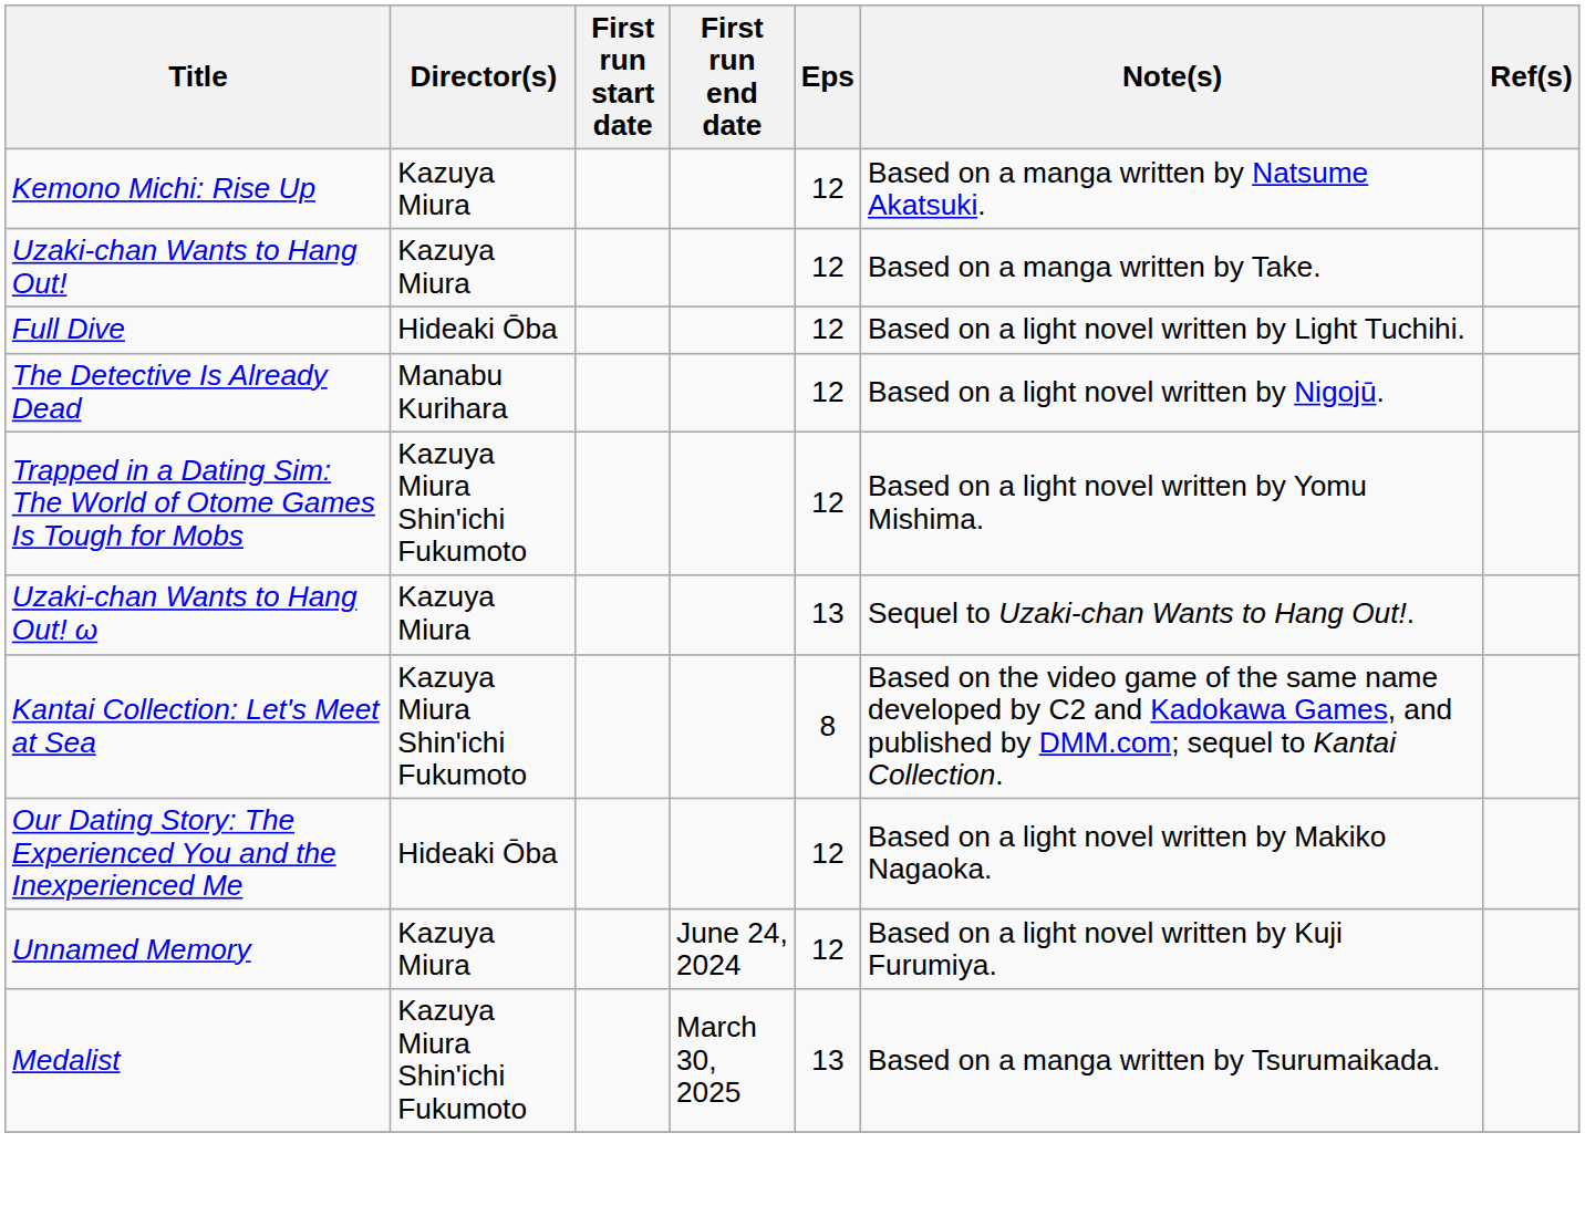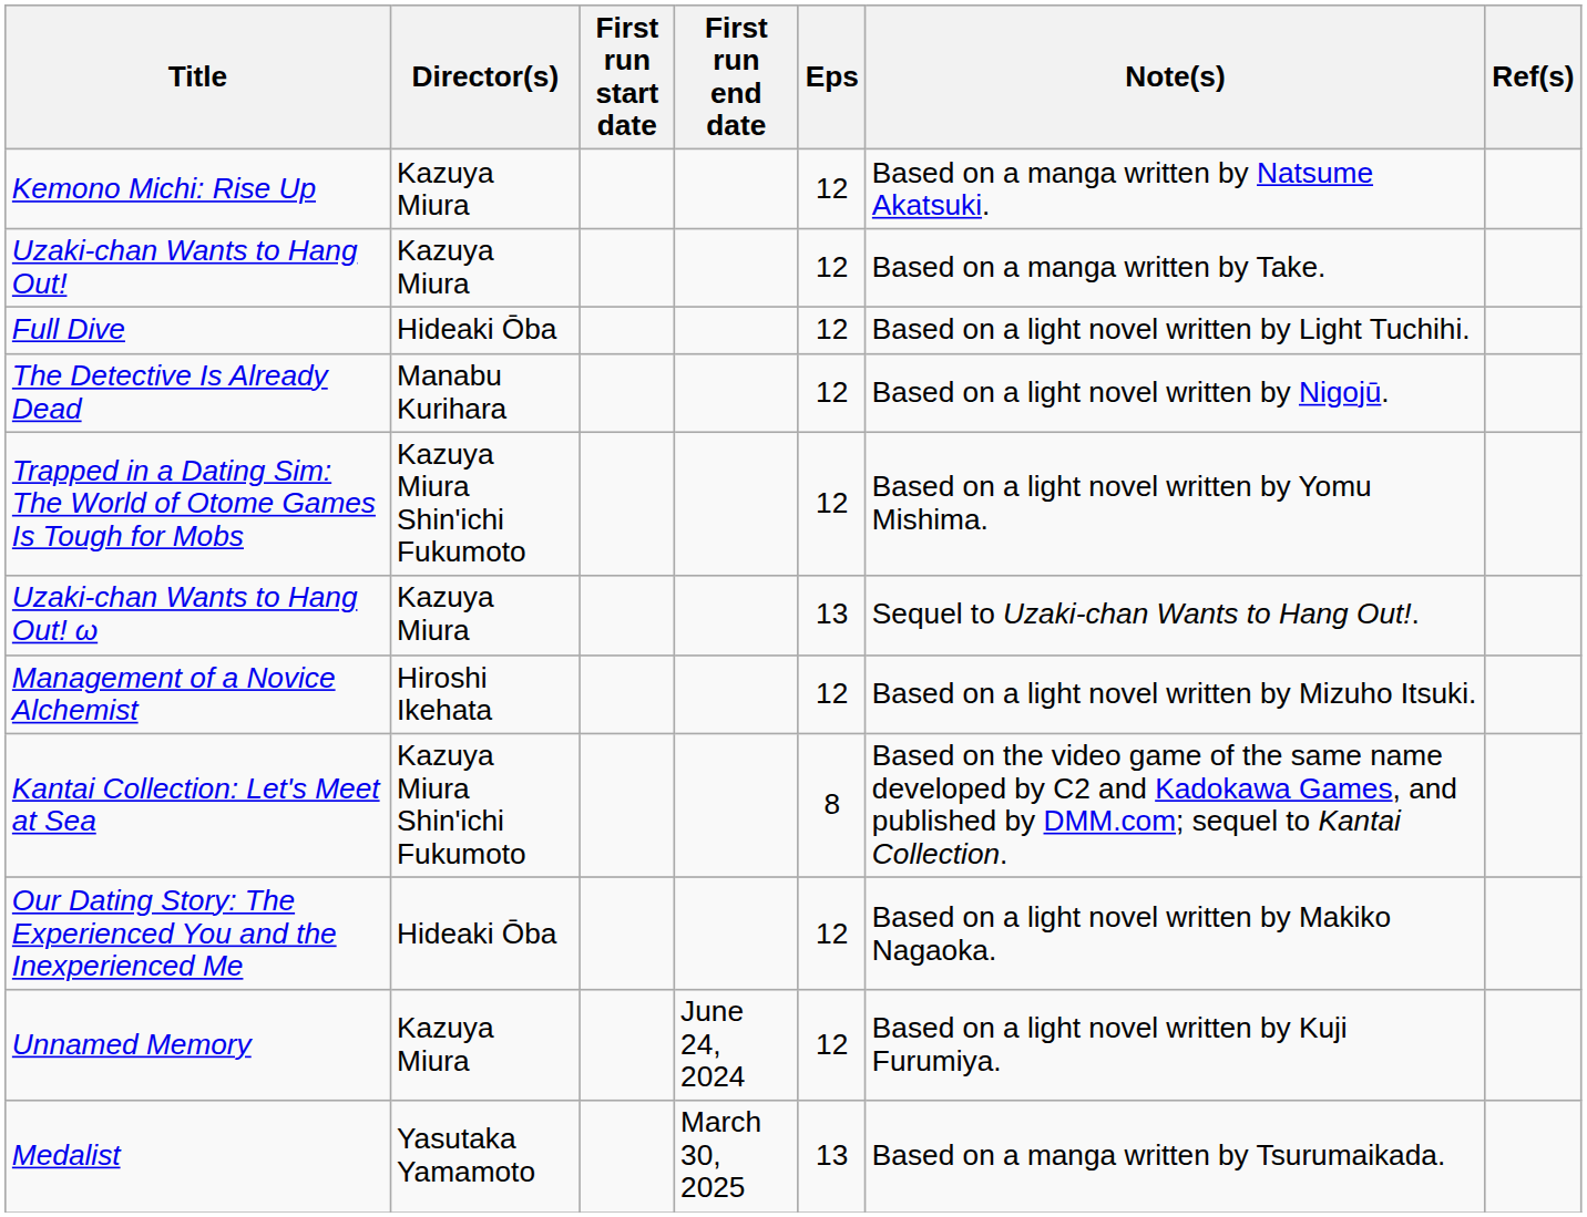+ row: Management of a Novice Alchemist | Hiroshi Ikehata | 12 | Based on a light novel written by Mizuho Itsuki.
Medalist | Director(s): Kazuya Miura Shin'ichi Fukumoto -> Yasutaka Yamamoto
